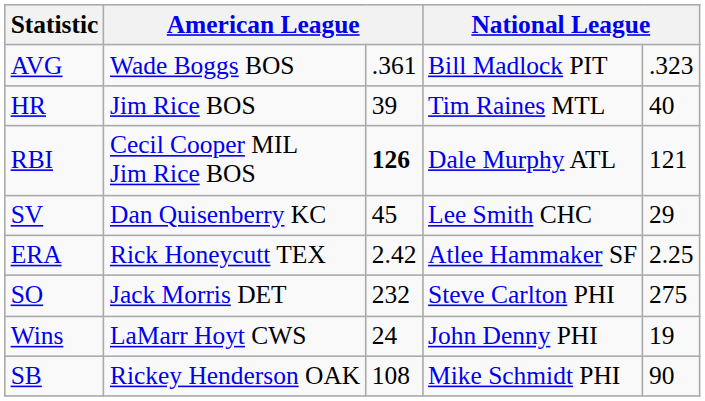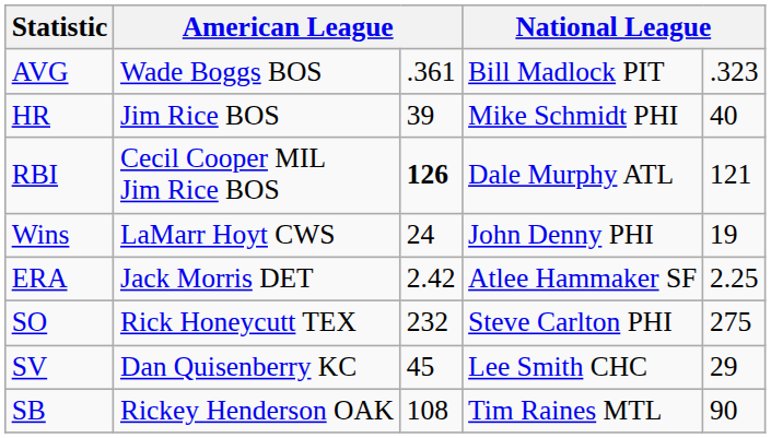HR | column 4: Tim Raines MTL -> Mike Schmidt PHI
rows swapped: Wins <-> SV
ERA | column 2: Rick Honeycutt TEX -> Jack Morris DET
SO | column 2: Jack Morris DET -> Rick Honeycutt TEX
SB | column 4: Mike Schmidt PHI -> Tim Raines MTL
